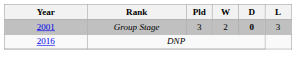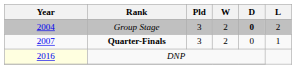Group Stage | Year: 2001 -> 2004
Group Stage | L: 3 -> 2
+ row: 2007 | Quarter-Finals | 3 | 2 | 0 | 1
DNP | Year: no background -> lightyellow background
